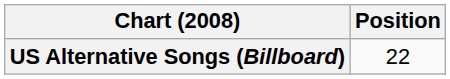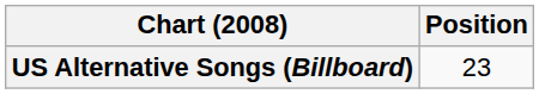US Alternative Songs (Billboard) | Position: 22 -> 23
